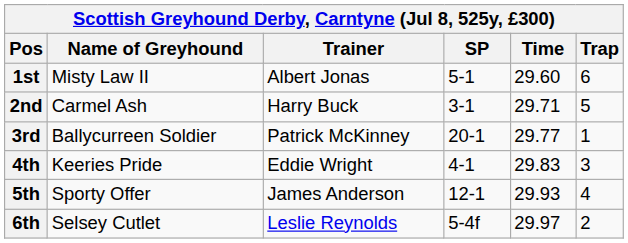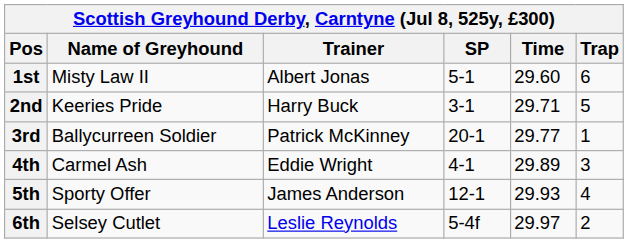2nd | Name of Greyhound: Carmel Ash -> Keeries Pride
4th | Name of Greyhound: Keeries Pride -> Carmel Ash
4th | Time: 29.83 -> 29.89
